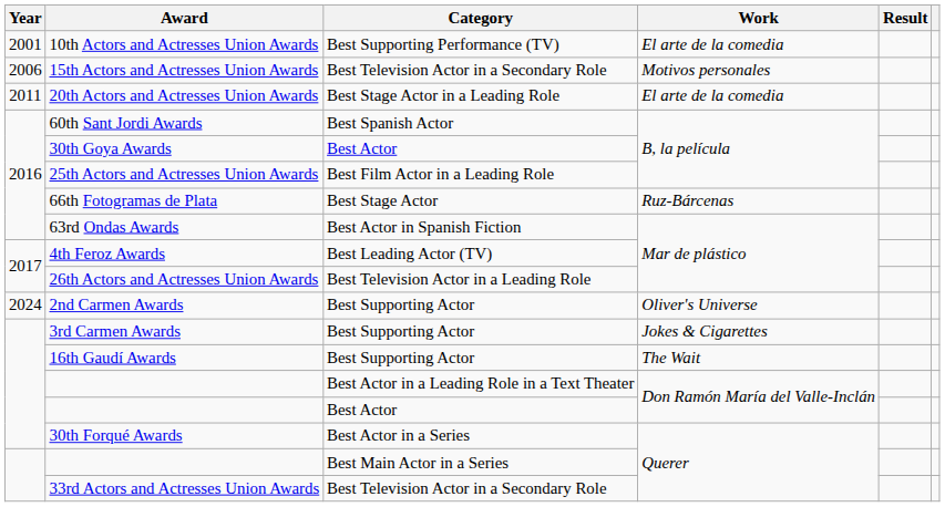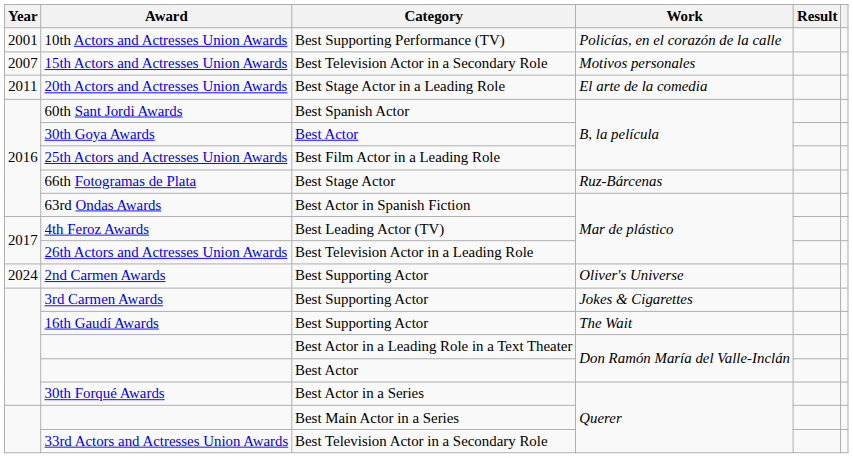10th Actors and Actresses Union Awards | Work: El arte de la comedia -> Policías, en el corazón de la calle
15th Actors and Actresses Union Awards | Year: 2006 -> 2007
